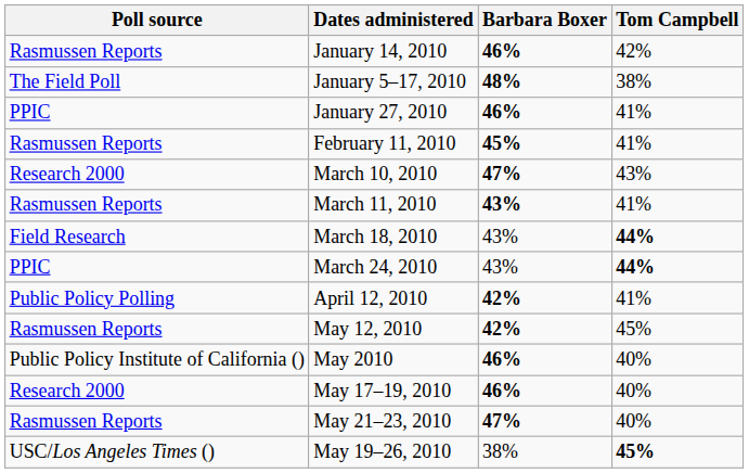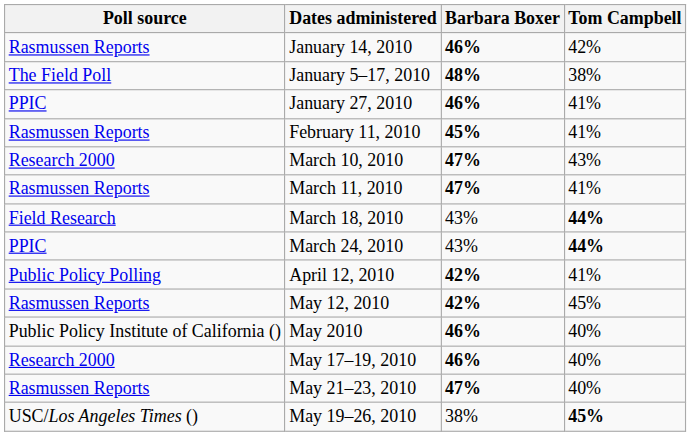March 11, 2010 | Barbara Boxer: 43% -> 47%
